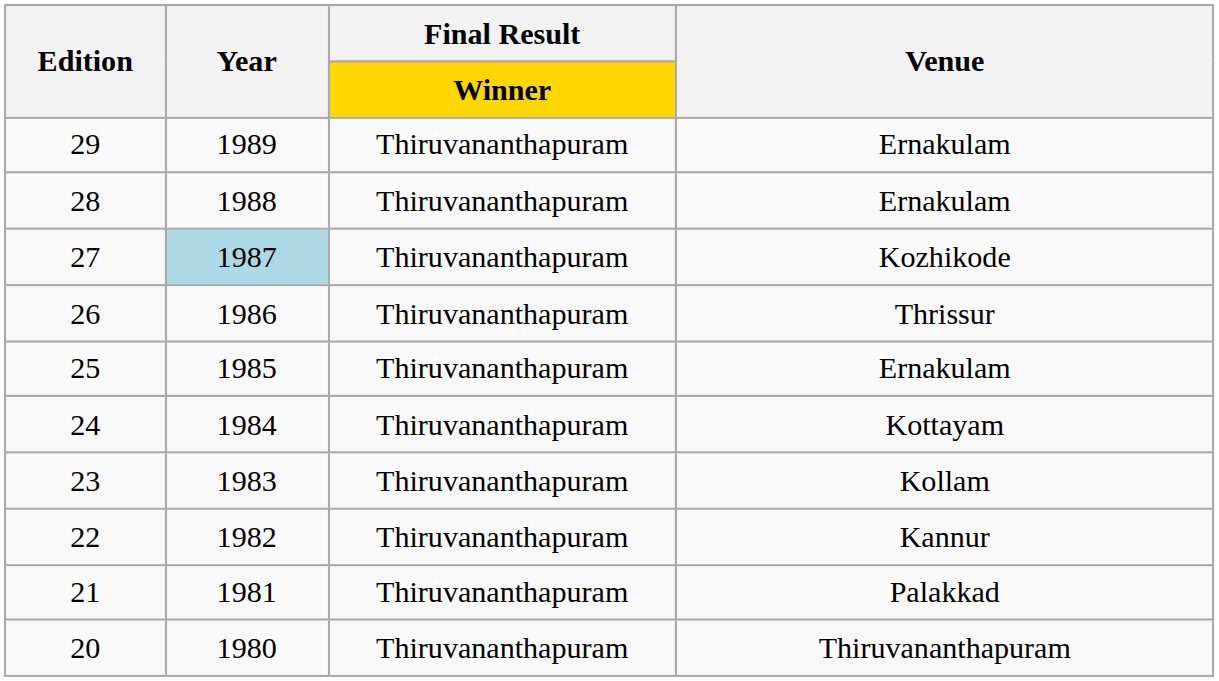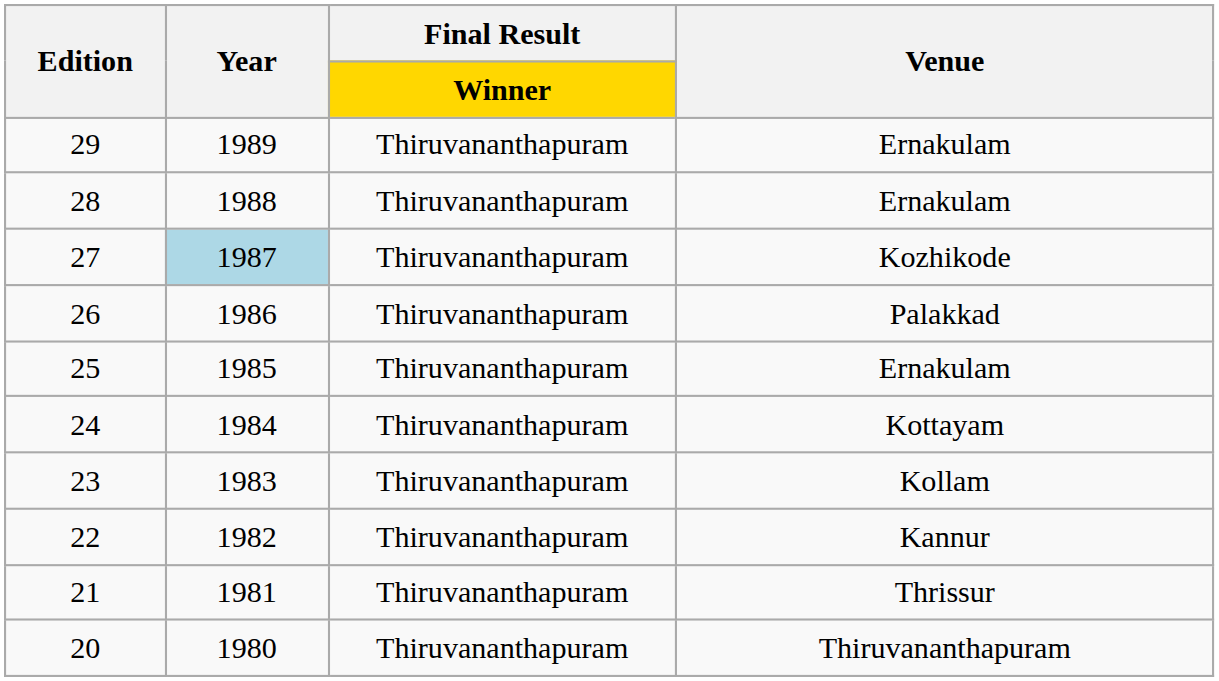26 | Venue: Thrissur -> Palakkad
21 | Venue: Palakkad -> Thrissur
